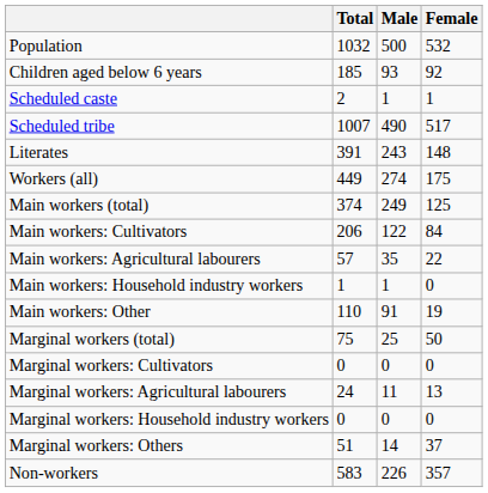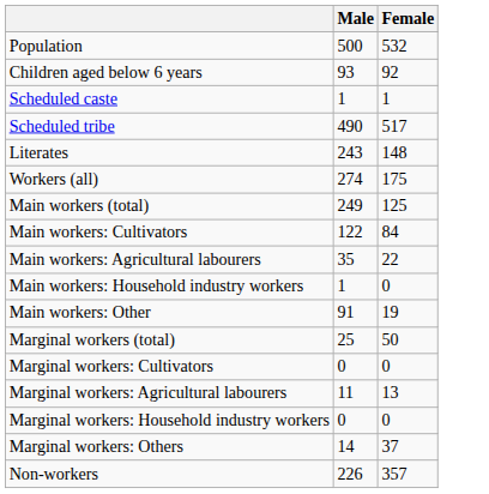- column: Total | 1032 | 185 | 2 | 1007 | 391 | 449 | 374 | 206 | 57 | 1 | 110 | 75 | 0 | 24 | 0 | 51 | 583
